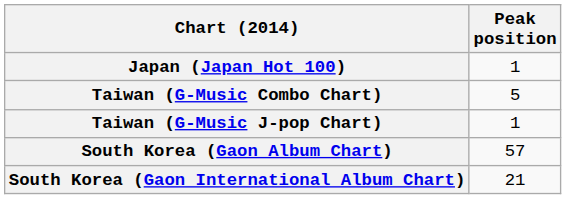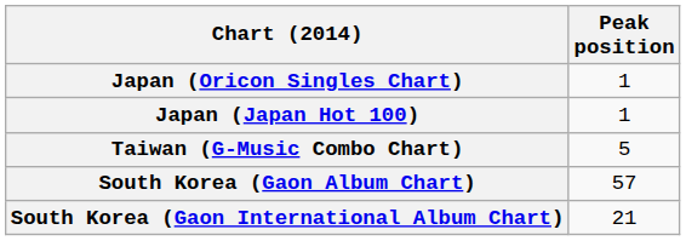+ row: Japan (Oricon Singles Chart) | 1
- row: Taiwan (G-Music J-pop Chart) | 1
